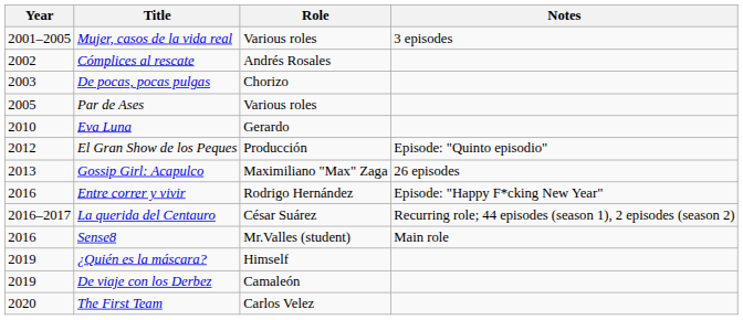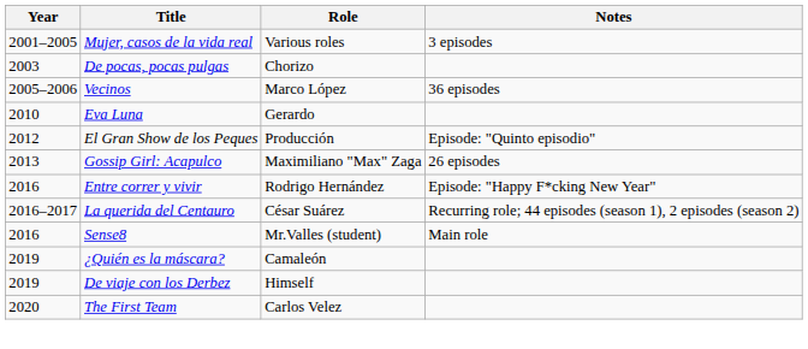- row: 2002 | Cómplices al rescate | Andrés Rosales
- row: 2005 | Par de Ases | Various roles
+ row: 2005–2006 | Vecinos | Marco López | 36 episodes
¿Quién es la máscara? | Role: Himself -> Camaleón
De viaje con los Derbez | Role: Camaleón -> Himself
